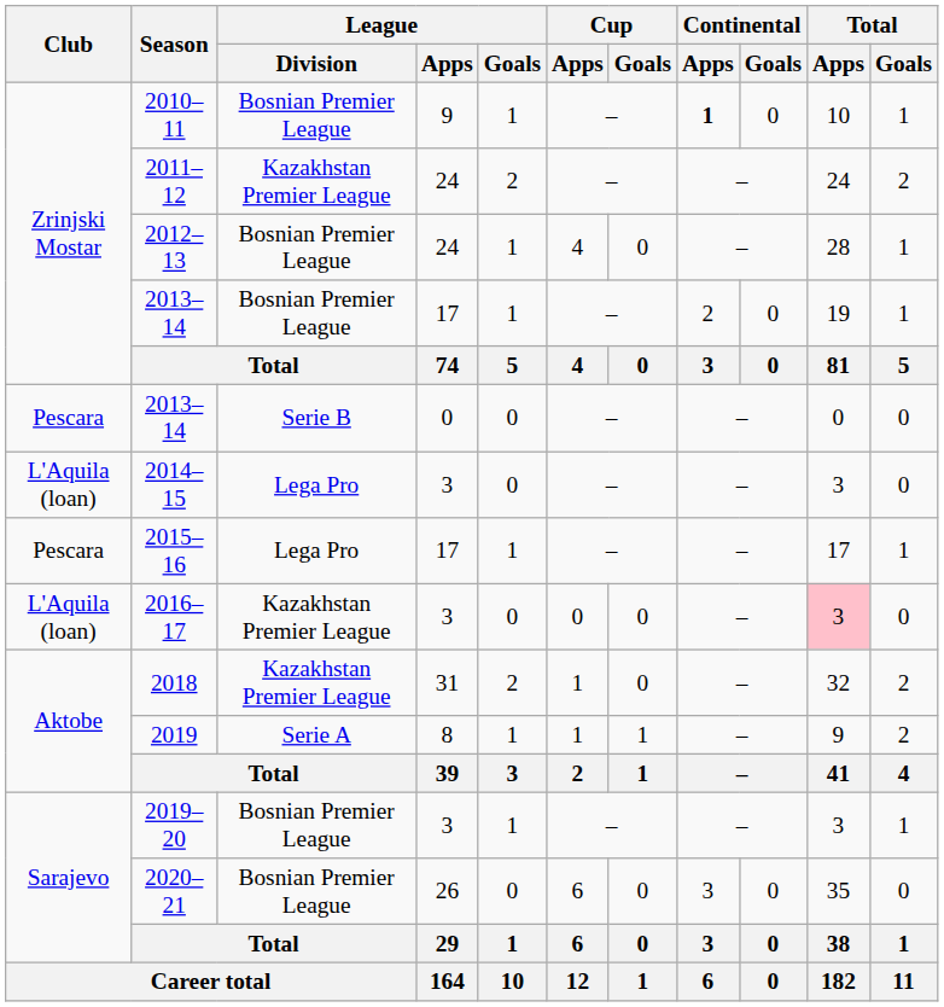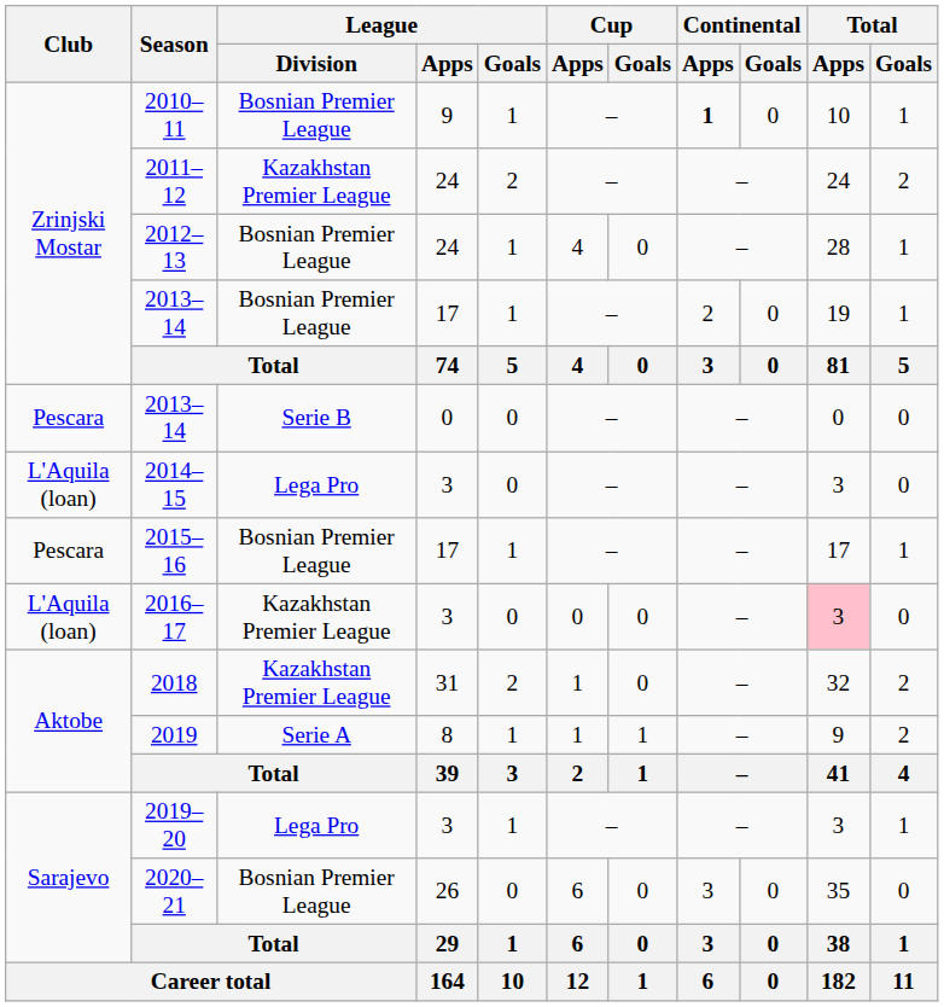2015–16 | League / Division: Lega Pro -> Bosnian Premier League
2019–20 | League / Division: Bosnian Premier League -> Lega Pro
